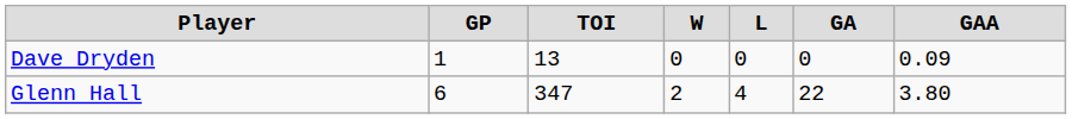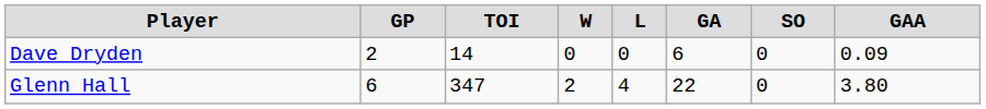+ column: SO | 0 | 0
Dave Dryden | GP: 1 -> 2
Dave Dryden | TOI: 13 -> 14
Dave Dryden | GA: 0 -> 6
